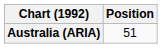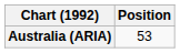Australia (ARIA) | Position: 51 -> 53
